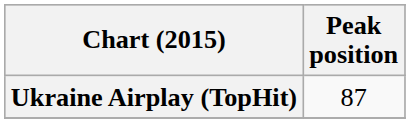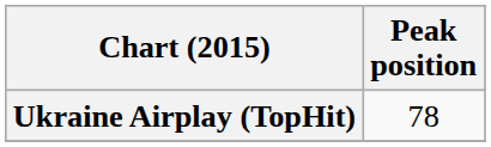Ukraine Airplay (TopHit) | Peak position: 87 -> 78
